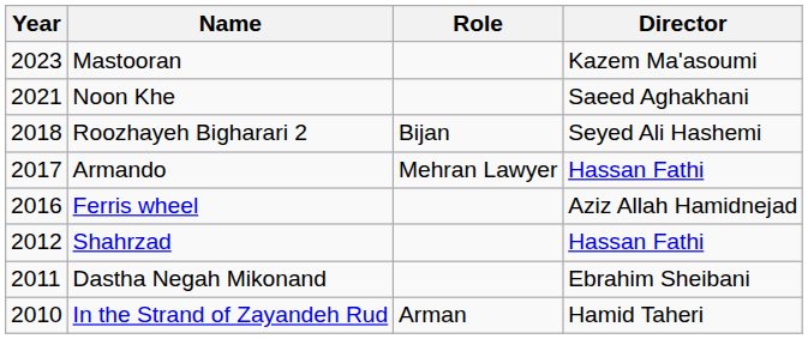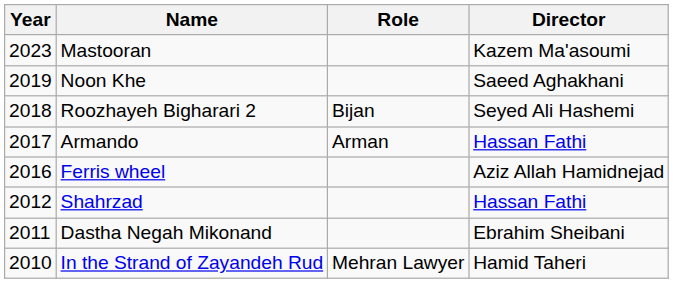Noon Khe | Year: 2021 -> 2019
Armando | Role: Mehran Lawyer -> Arman
In the Strand of Zayandeh Rud | Role: Arman -> Mehran Lawyer
